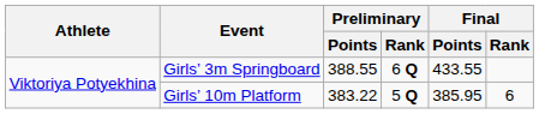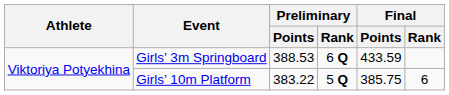Girls’ 3m Springboard | Preliminary / Points: 388.55 -> 388.53
Girls’ 3m Springboard | Final / Points: 433.55 -> 433.59
Girls’ 10m Platform | Final / Points: 385.95 -> 385.75
